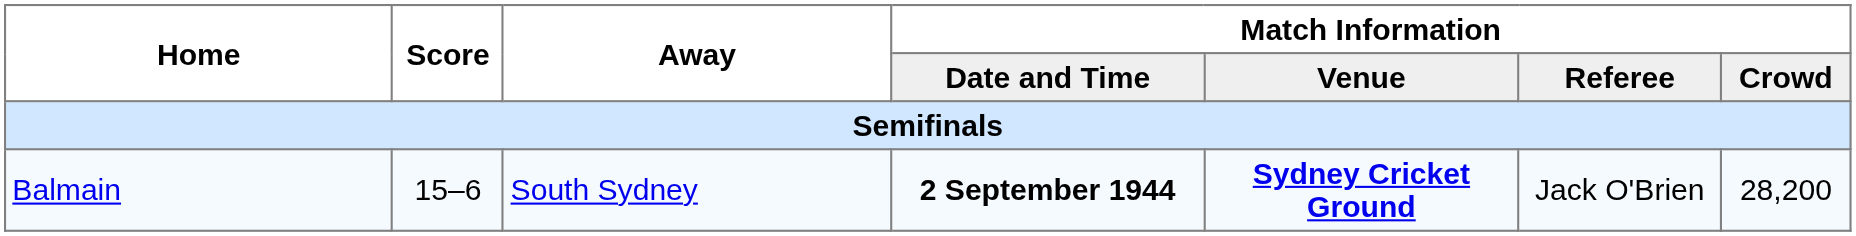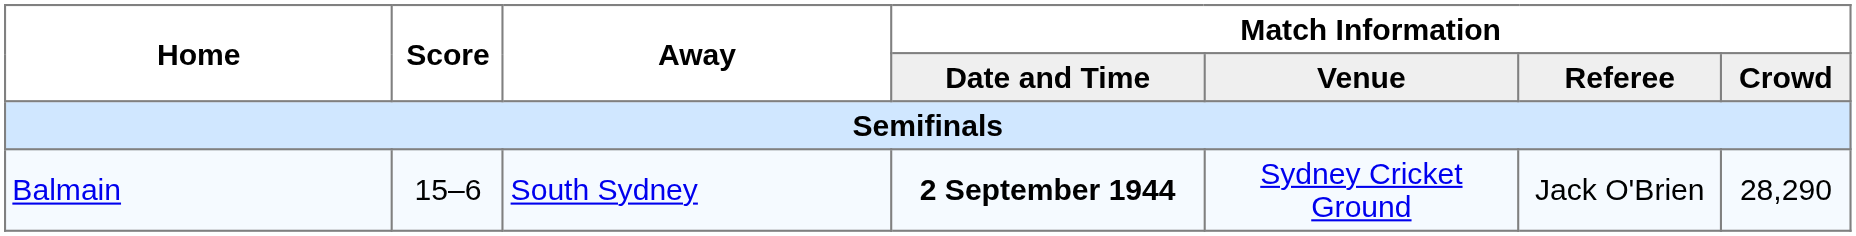Balmain | Match Information / Venue: bold -> normal
Balmain | Match Information / Crowd: 28,200 -> 28,290
